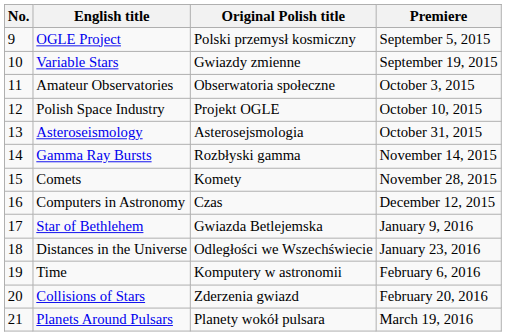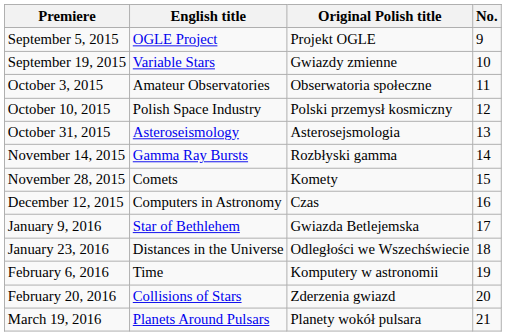columns swapped: No. <-> Premiere
OGLE Project | Original Polish title: Polski przemysł kosmiczny -> Projekt OGLE
Polish Space Industry | Original Polish title: Projekt OGLE -> Polski przemysł kosmiczny
